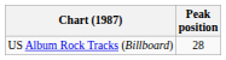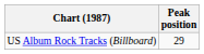US Album Rock Tracks (Billboard) | Peak position: 28 -> 29
